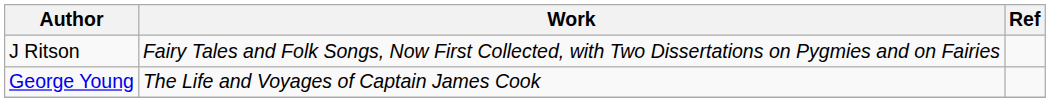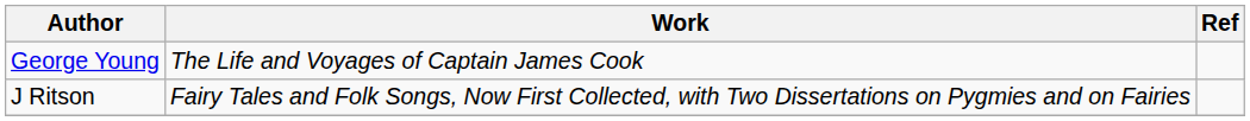rows swapped: J Ritson <-> George Young
